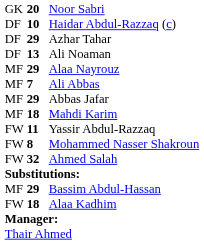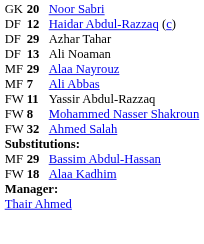Haidar Abdul-Razzaq (c) | column 2: 10 -> 12
- row: MF | 29 | Abbas Jafar
- row: MF | 18 | Mahdi Karim
